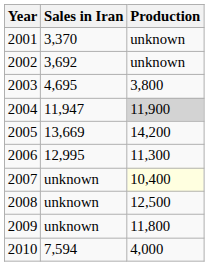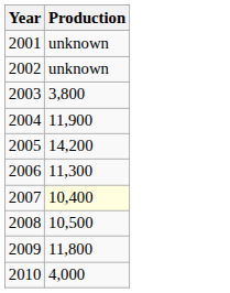- column: Sales in Iran | 3,370 | 3,692 | 4,695 | 11,947 | 13,669 | 12,995 | unknown | unknown | unknown | 7,594
2004 | Production: lightgrey background -> no background
2008 | Production: 12,500 -> 10,500
